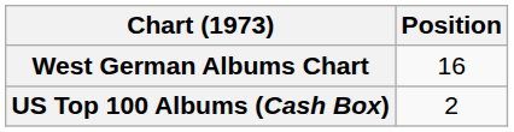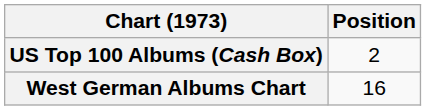rows swapped: US Top 100 Albums (Cash Box) <-> West German Albums Chart
